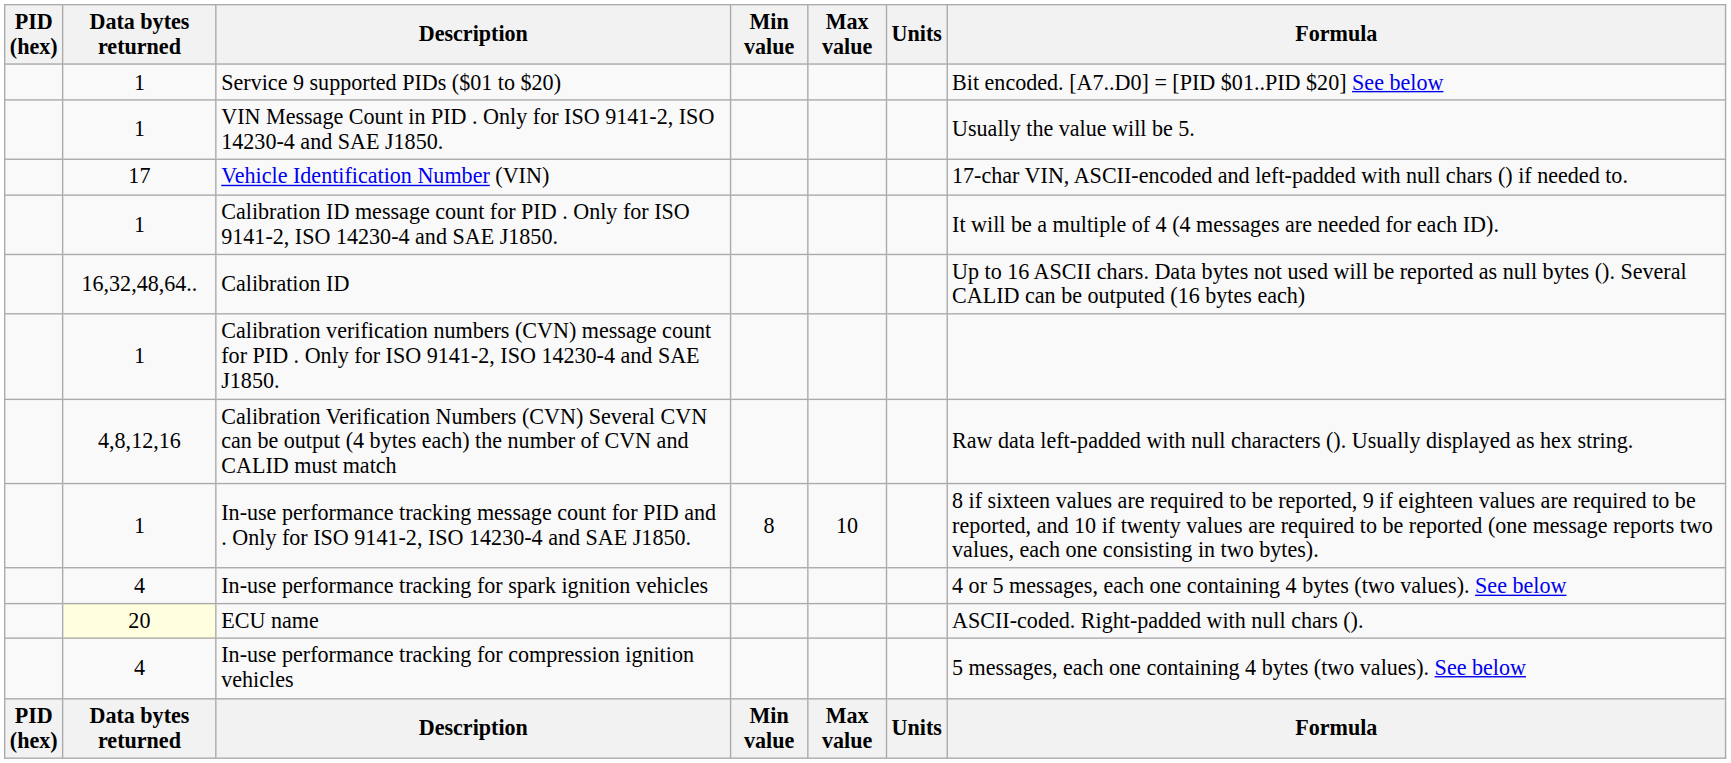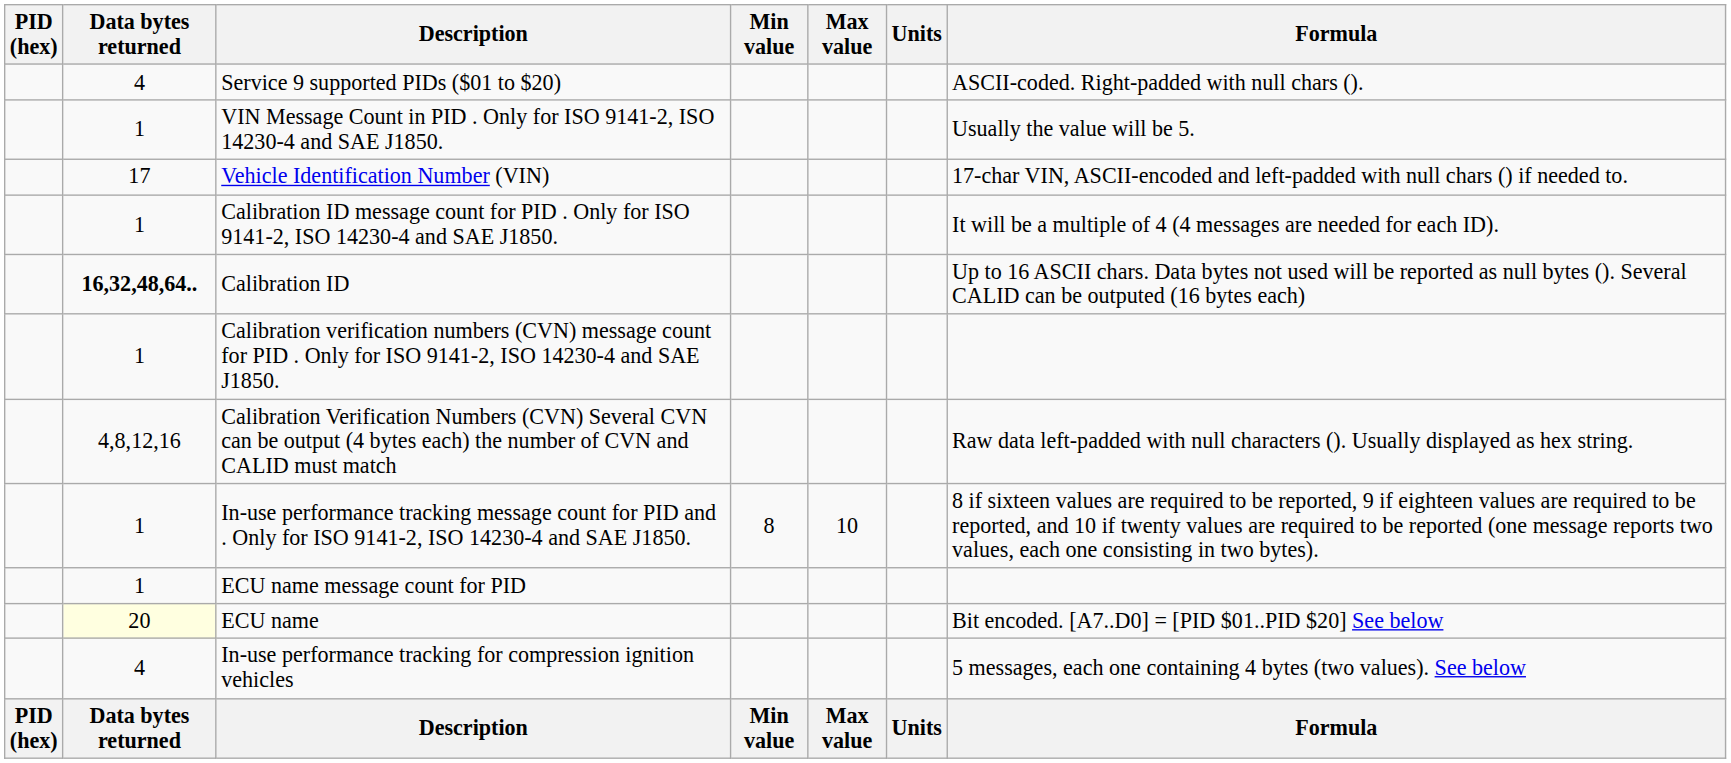Service 9 supported PIDs ($01 to $20) | Data bytes returned: 1 -> 4
Service 9 supported PIDs ($01 to $20) | Formula: Bit encoded. [A7..D0] = [PID $01..PID $20] See below -> ASCII-coded. Right-padded with null chars ().
Calibration ID | Data bytes returned: normal -> bold
- row: 4 | In-use performance tracking for spark ignition vehicles | 4 or 5 messages, each one containing 4 bytes (two values). See below
+ row: 1 | ECU name message count for PID
ECU name | Formula: ASCII-coded. Right-padded with null chars (). -> Bit encoded. [A7..D0] = [PID $01..PID $20] See below
